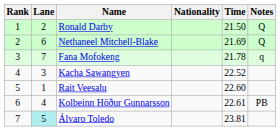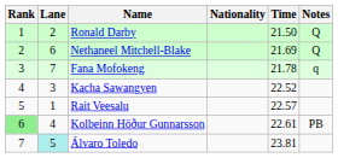Rait Veesalu | Time: 22.60 -> 22.57
Kolbeinn Höður Gunnarsson | Rank: no background -> lightgreen background
